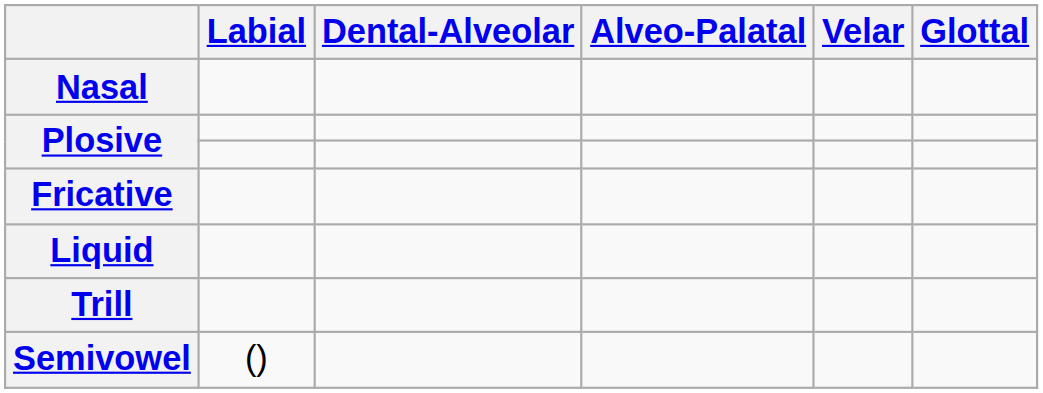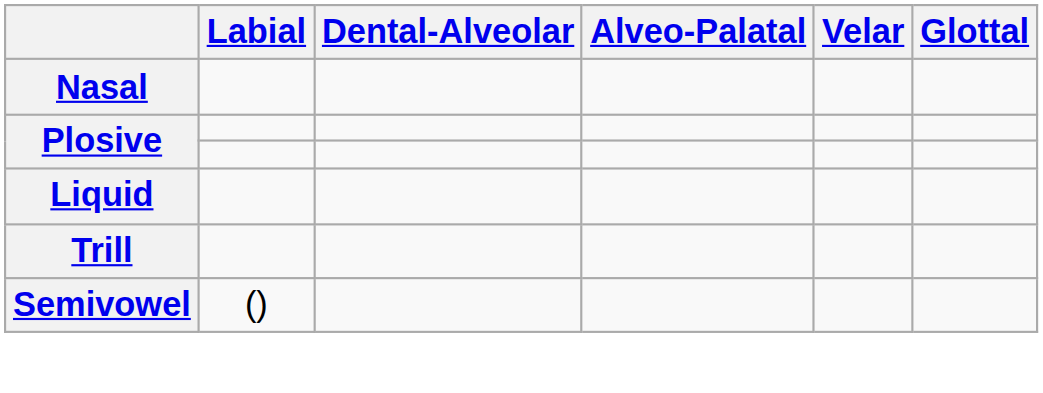- row: Fricative
